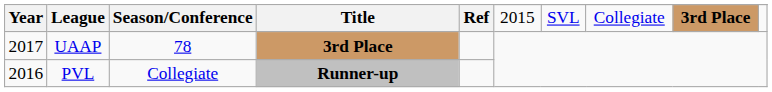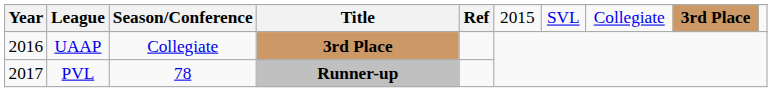UAAP | Year: 2017 -> 2016
UAAP | Season/Conference: 78 -> Collegiate
PVL | Year: 2016 -> 2017
PVL | Season/Conference: Collegiate -> 78
